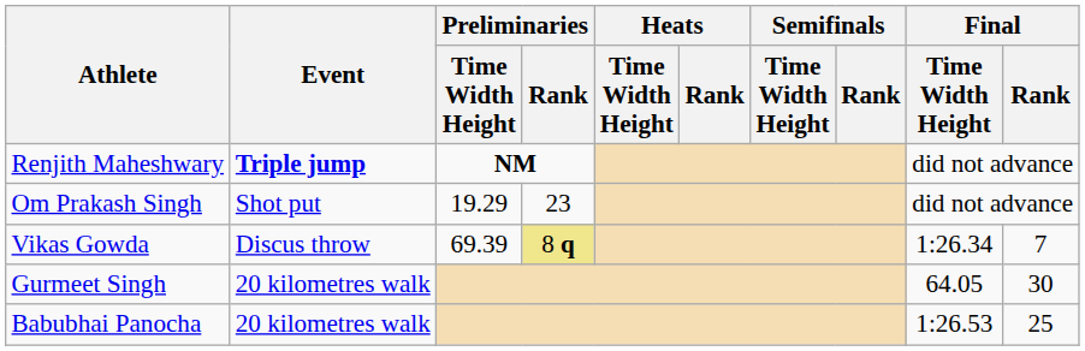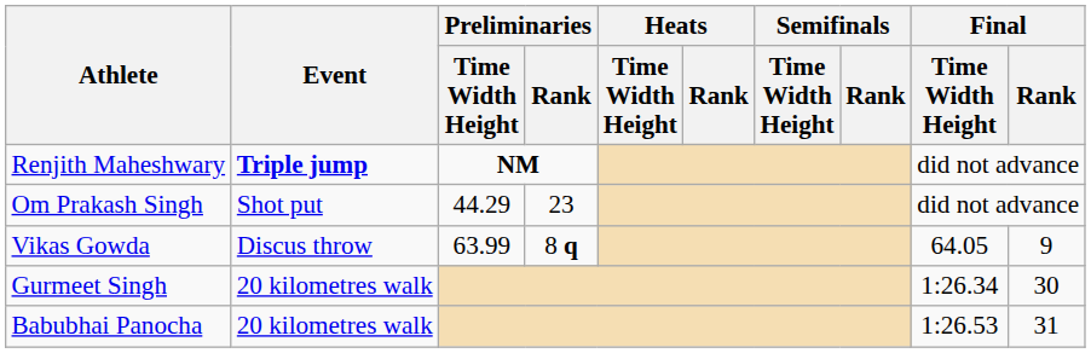Om Prakash Singh | Preliminaries / Time Width Height: 19.29 -> 44.29
Vikas Gowda | Preliminaries / Time Width Height: 69.39 -> 63.99
Vikas Gowda | Preliminaries / Rank: khaki background -> no background
Vikas Gowda | Final / Time Width Height: 1:26.34 -> 64.05
Vikas Gowda | Final / Rank: 7 -> 9
Gurmeet Singh | Final / Time Width Height: 64.05 -> 1:26.34
Babubhai Panocha | Final / Rank: 25 -> 31
